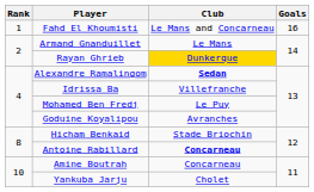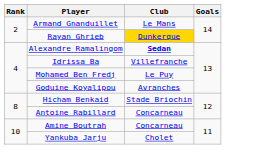- row: 1 | Fahd El Khoumisti | Le Mans and Concarneau | 16
Antoine Rabillard | Club: bold -> normal
